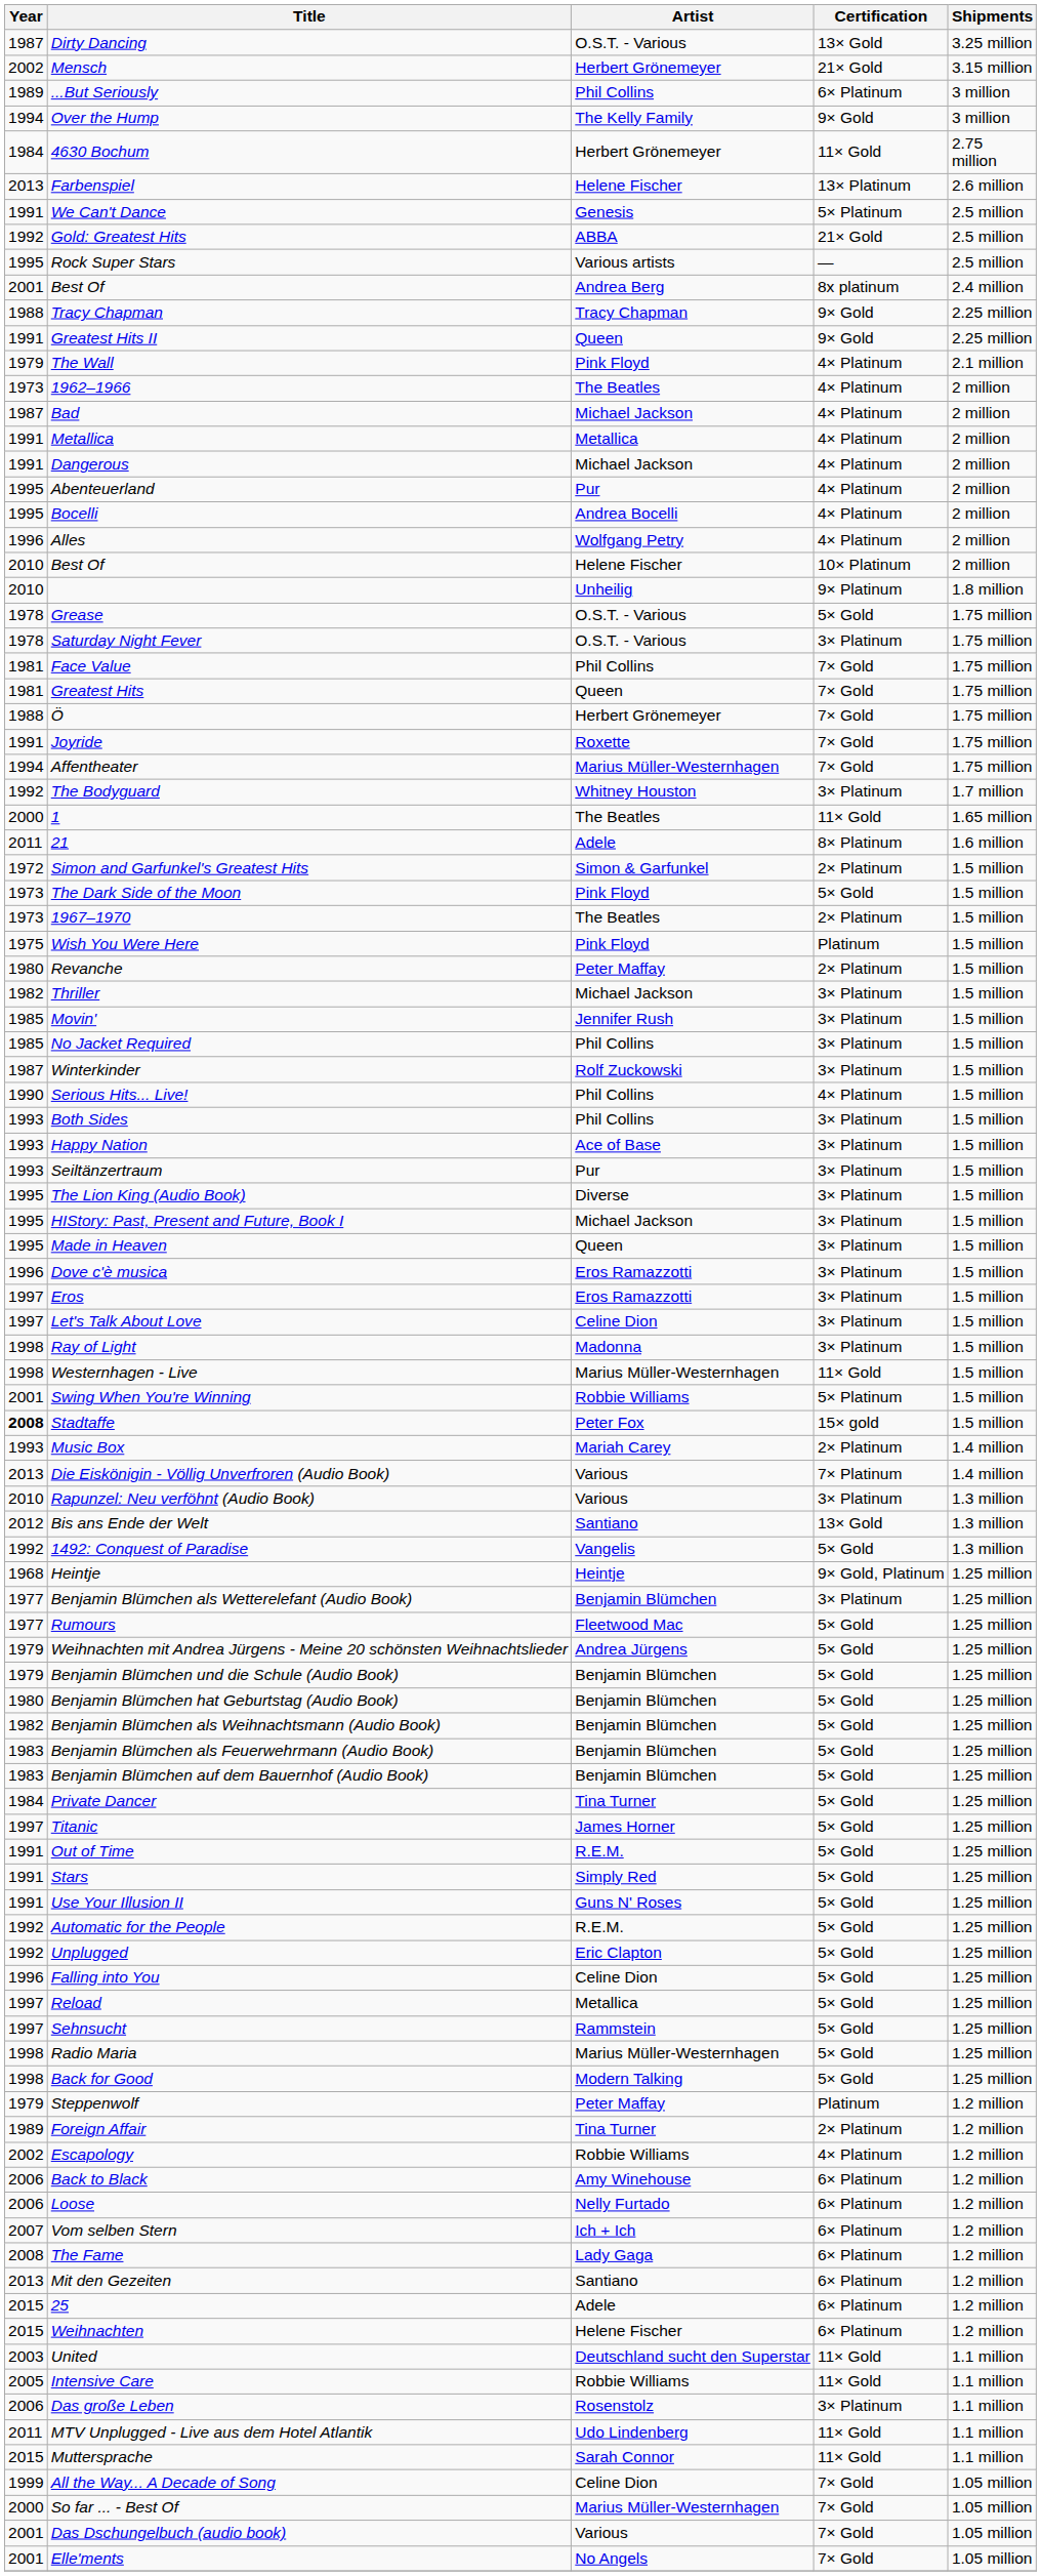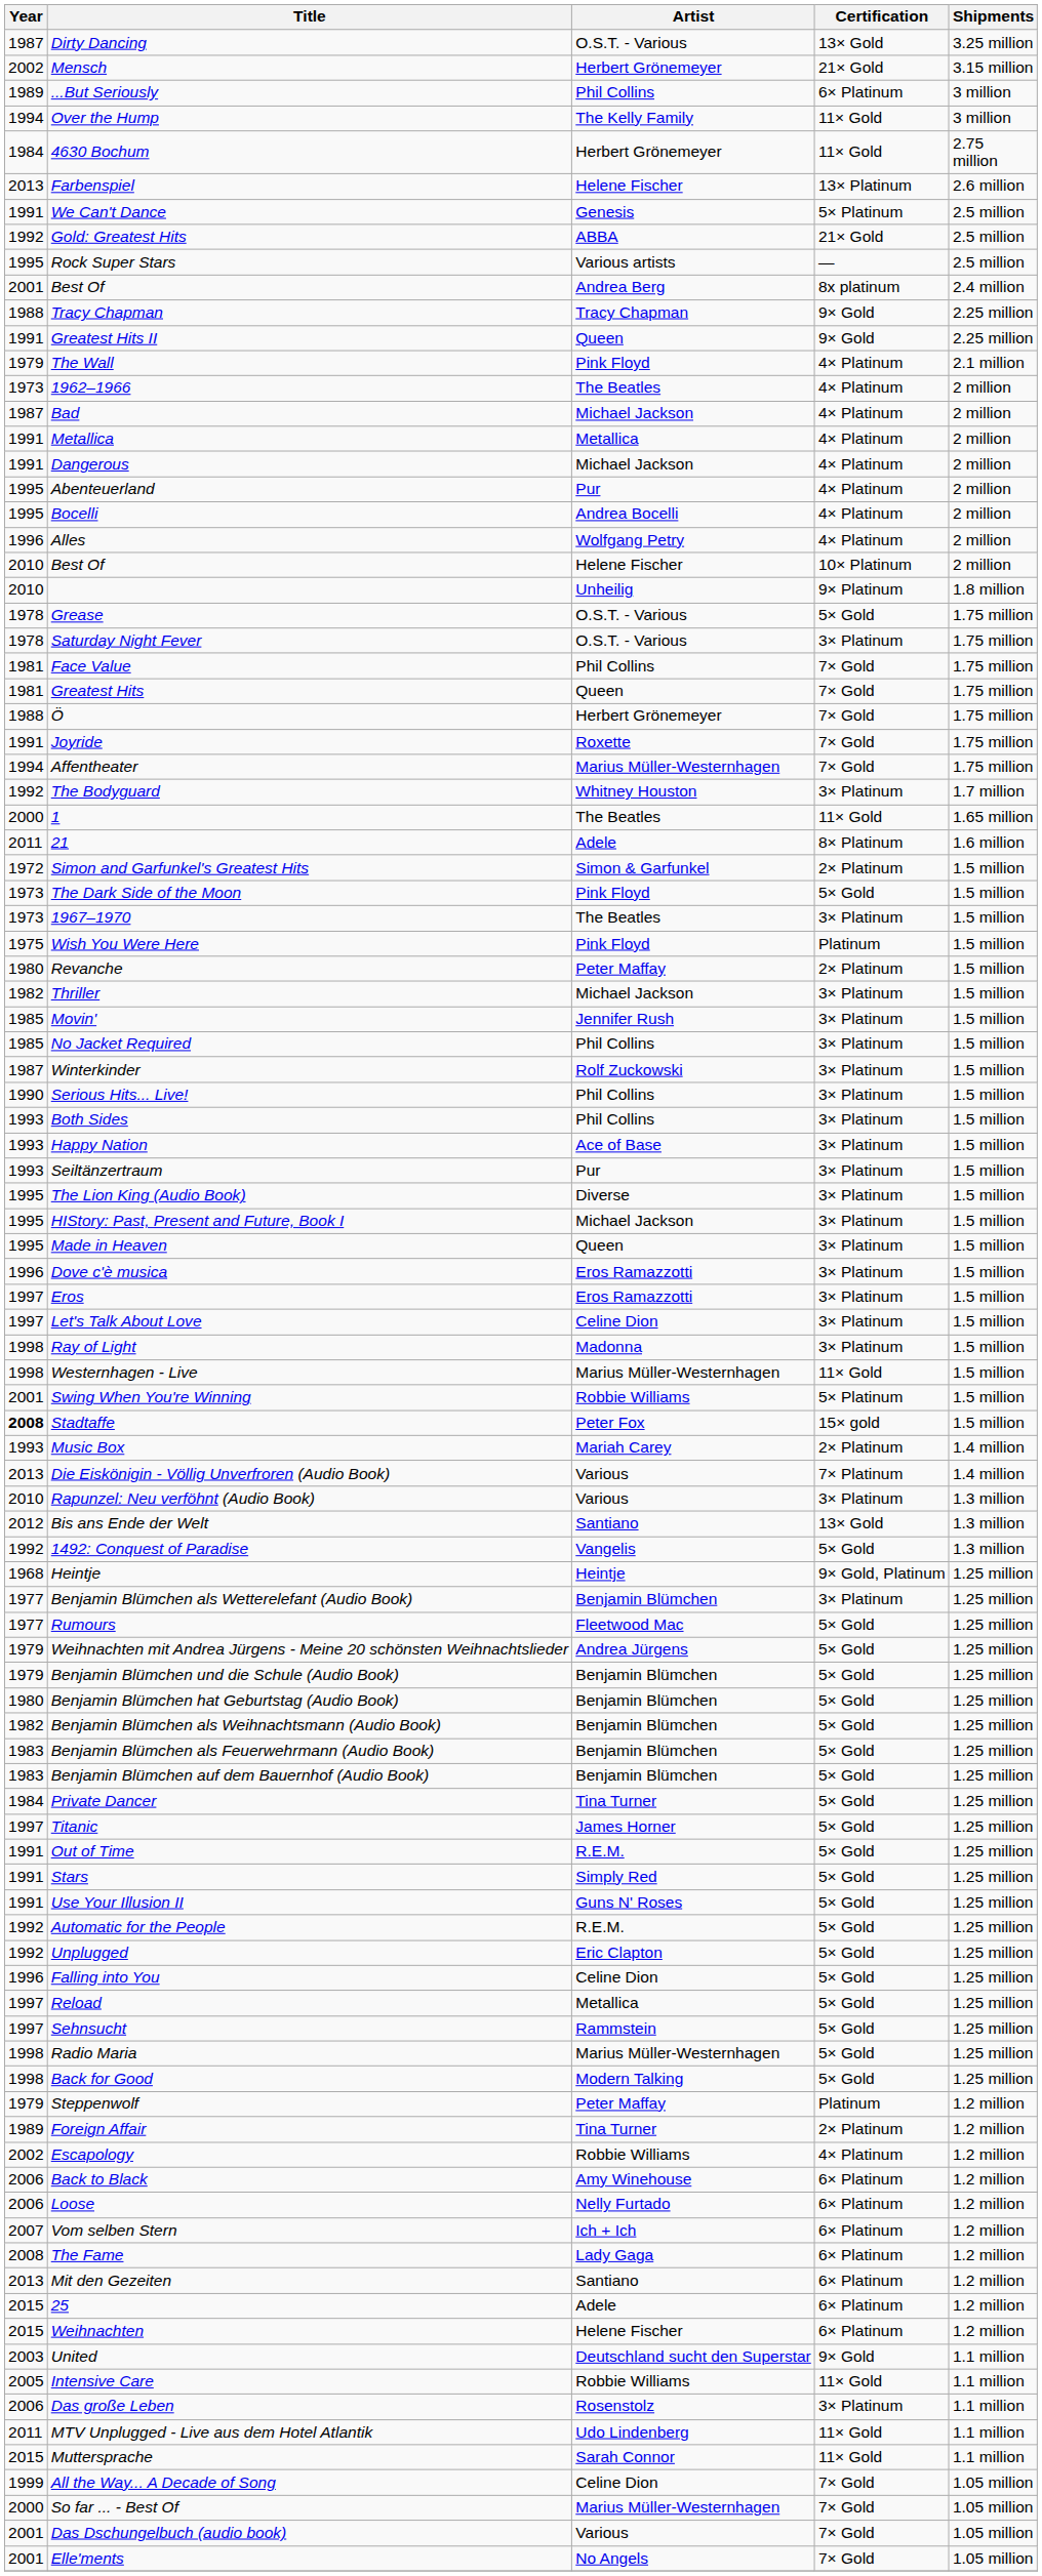Over the Hump | Certification: 9× Gold -> 11× Gold
1967–1970 | Certification: 2× Platinum -> 3× Platinum
Serious Hits... Live! | Certification: 4× Platinum -> 3× Platinum
United | Certification: 11× Gold -> 9× Gold
